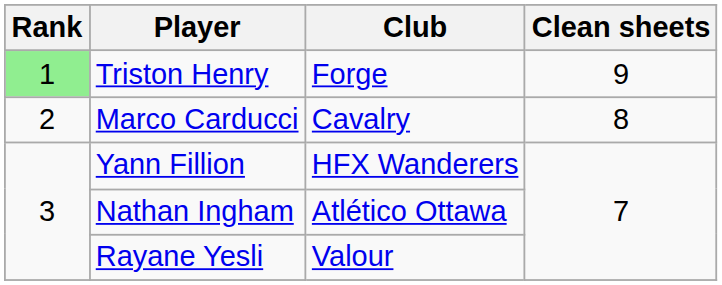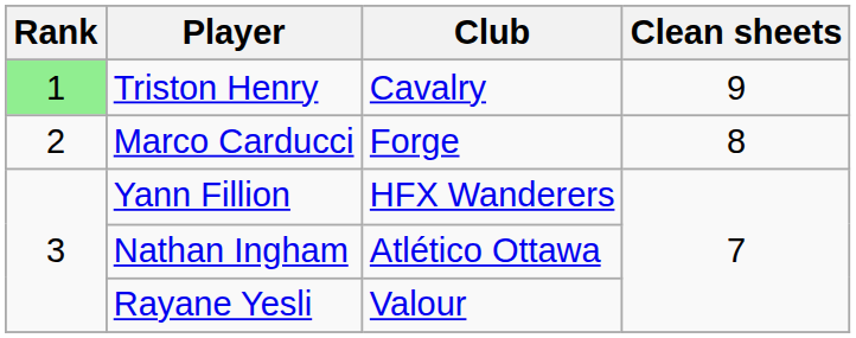Triston Henry | Club: Forge -> Cavalry
Marco Carducci | Club: Cavalry -> Forge
